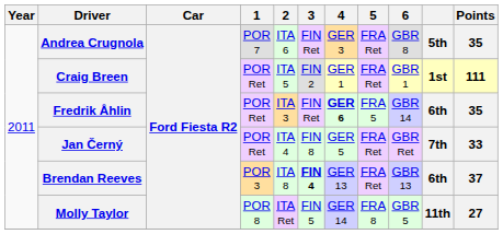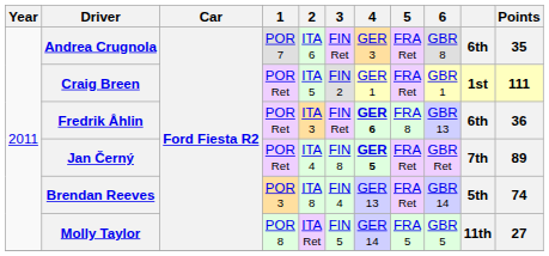Andrea Crugnola | column 10: 5th -> 6th
Fredrik Åhlin | 5: FRA 5 -> FRA 8
Fredrik Åhlin | 6: GBR 14 -> GBR 13
Fredrik Åhlin | Points: 35 -> 36
Jan Černý | 4: normal -> bold
Jan Černý | Points: 33 -> 89
Brendan Reeves | 3: bold -> normal
Brendan Reeves | 6: GBR 13 -> GBR 14
Brendan Reeves | column 10: 6th -> 5th
Brendan Reeves | Points: 37 -> 74
Molly Taylor | 5: FRA 8 -> FRA 5
